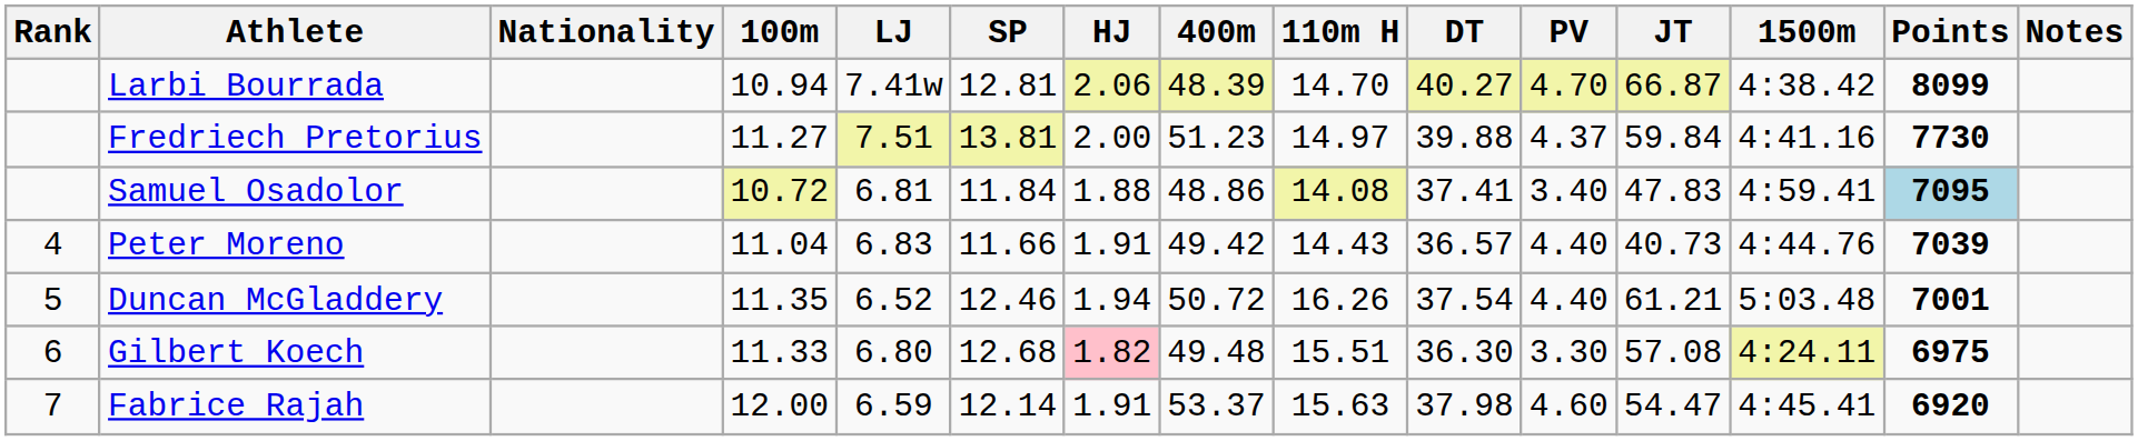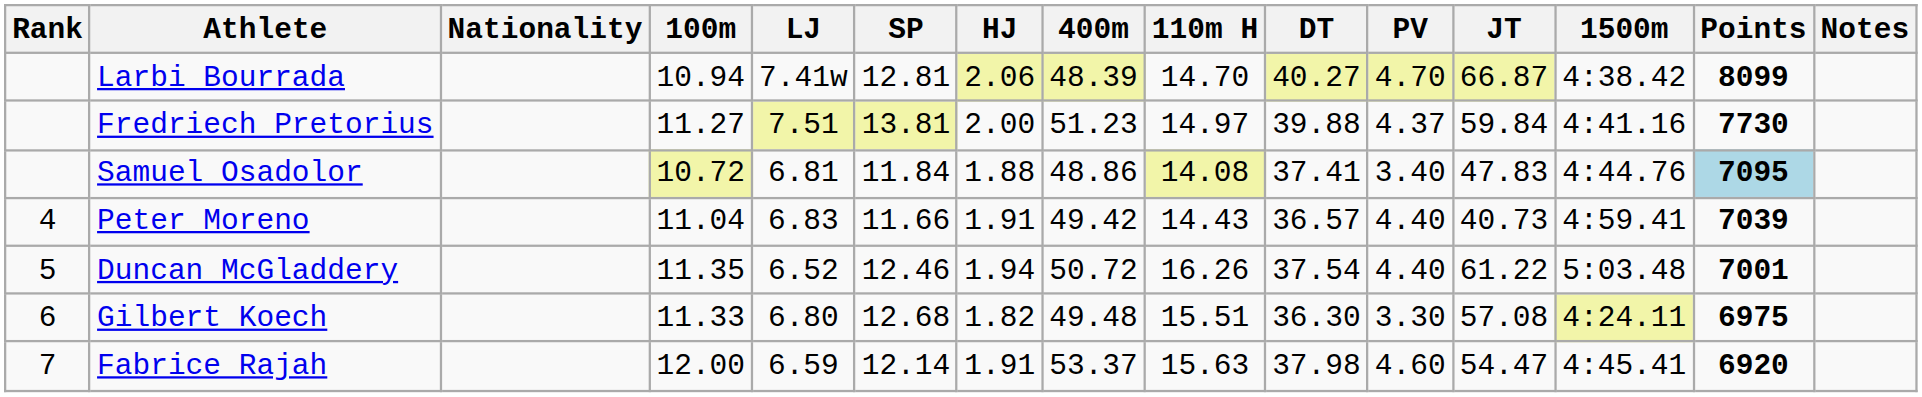Samuel Osadolor | 1500m: 4:59.41 -> 4:44.76
Peter Moreno | 1500m: 4:44.76 -> 4:59.41
Duncan McGladdery | JT: 61.21 -> 61.22
Gilbert Koech | HJ: pink background -> no background
